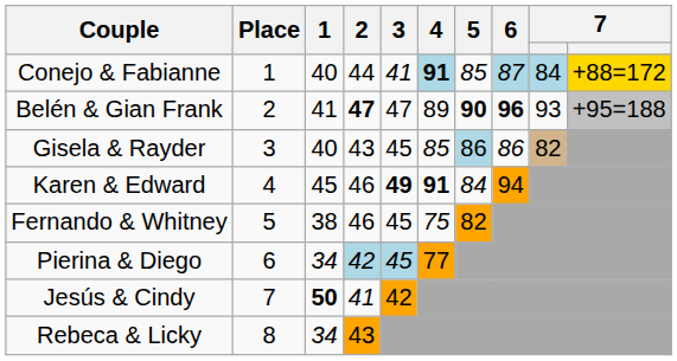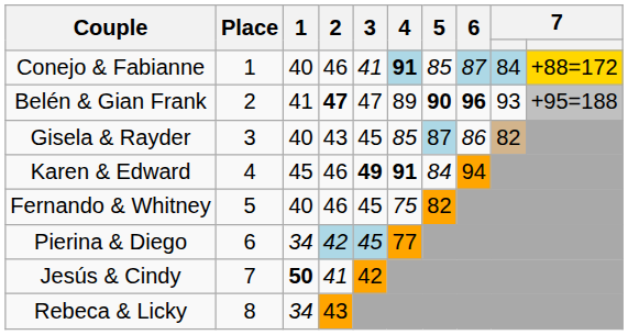Conejo & Fabianne | 2: 44 -> 46
Gisela & Rayder | 5: 86 -> 87
Fernando & Whitney | 1: 38 -> 40
